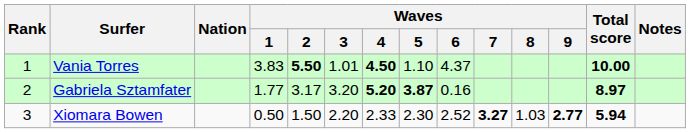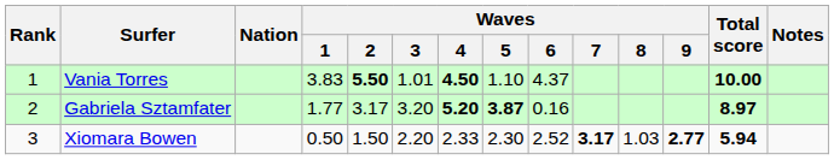Xiomara Bowen | Waves / 7: 3.27 -> 3.17
